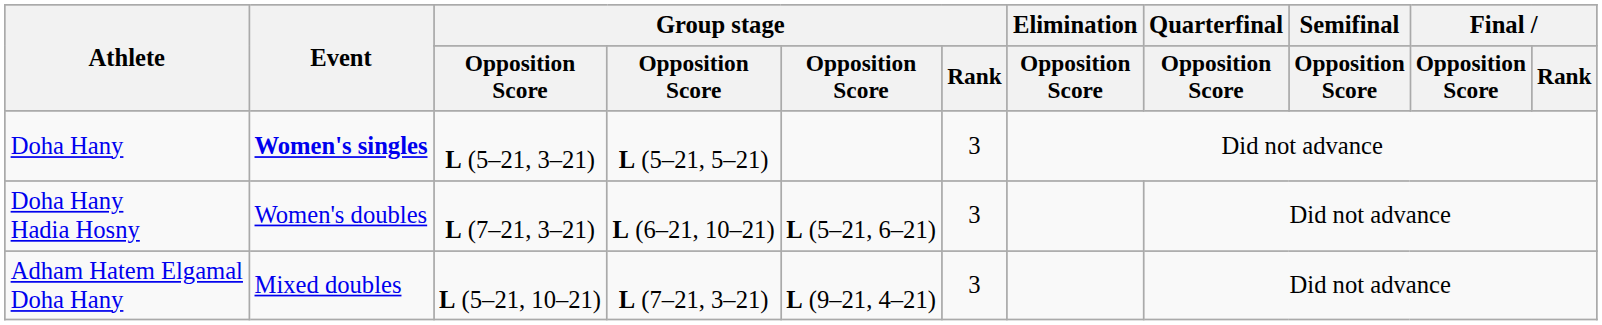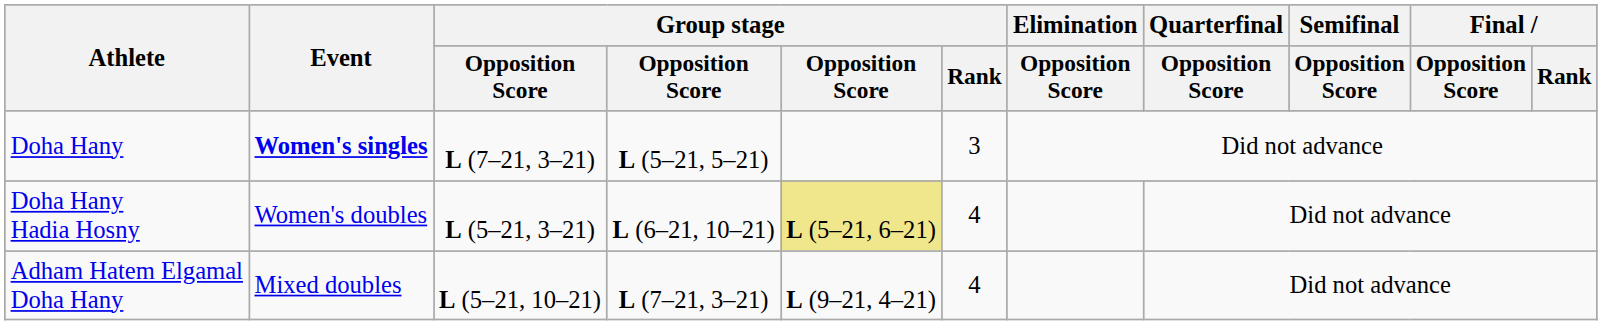Doha Hany | column 3: L (5–21, 3–21) -> L (7–21, 3–21)
Doha Hany Hadia Hosny | column 3: L (7–21, 3–21) -> L (5–21, 3–21)
Doha Hany Hadia Hosny | column 5: no background -> khaki background
Doha Hany Hadia Hosny | Group stage / Rank: 3 -> 4
Adham Hatem Elgamal Doha Hany | Group stage / Rank: 3 -> 4
